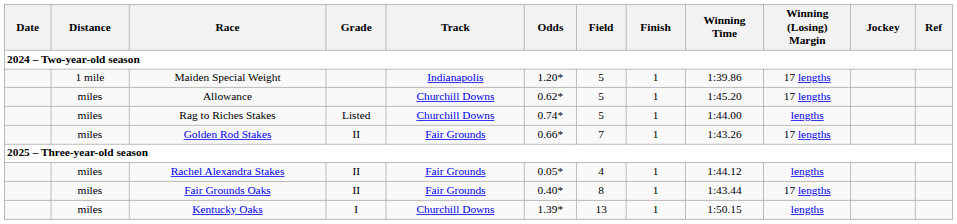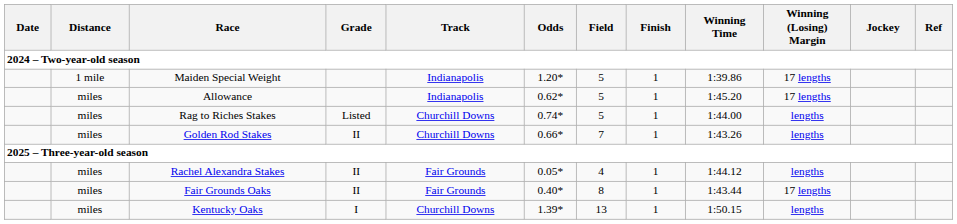Allowance | Track: Churchill Downs -> Indianapolis
Golden Rod Stakes | Track: Fair Grounds -> Churchill Downs
Golden Rod Stakes | Winning (Losing) Margin: 17 lengths -> lengths
